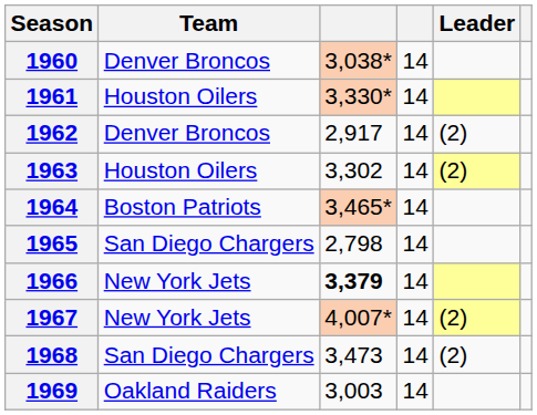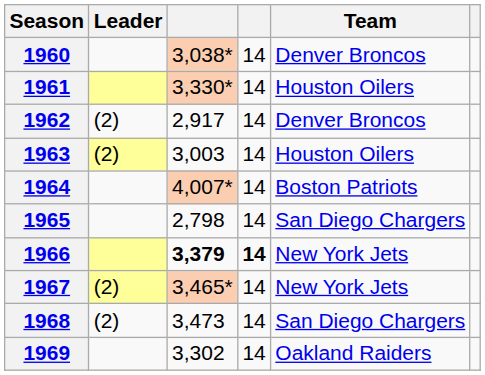columns swapped: Leader <-> Team
1963 | column 3: 3,302 -> 3,003
1964 | column 3: 3,465* -> 4,007*
1966 | column 4: normal -> bold
1967 | column 3: 4,007* -> 3,465*
1969 | column 3: 3,003 -> 3,302
